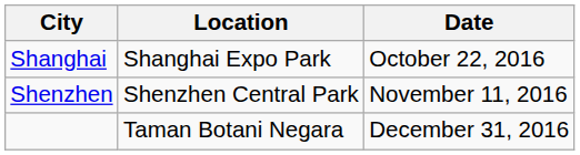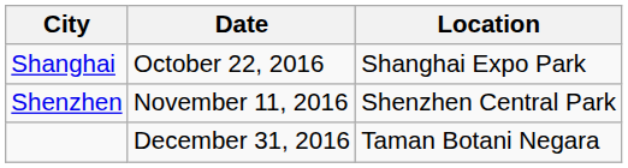columns swapped: Location <-> Date
